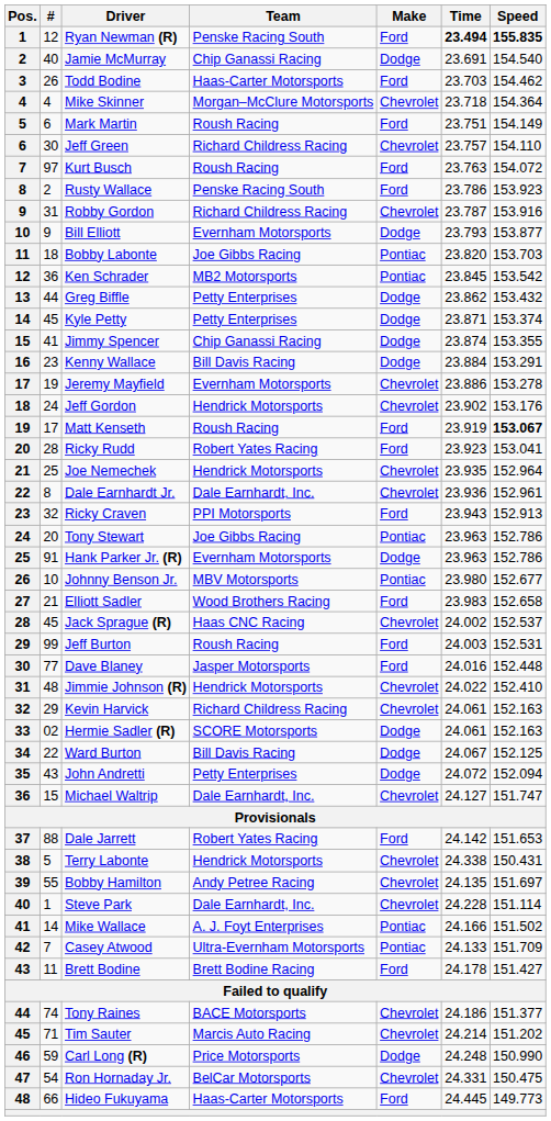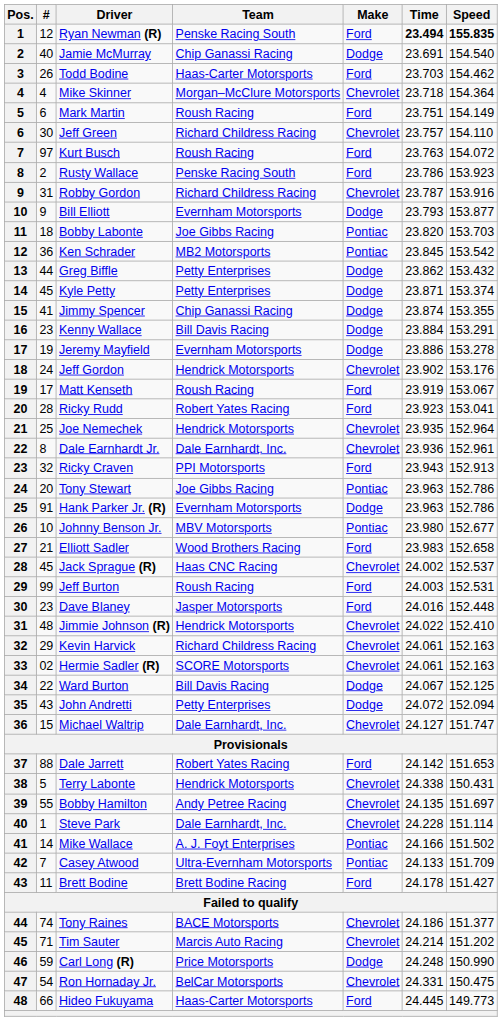Jeremy Mayfield | Make: Chevrolet -> Dodge
Matt Kenseth | Speed: bold -> normal
Dave Blaney | #: 77 -> 23
Hermie Sadler (R) | Make: Dodge -> Chevrolet
